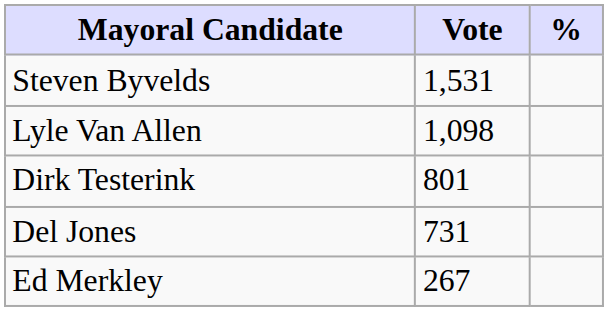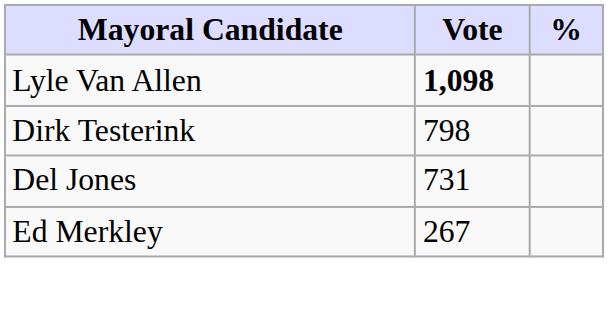- row: Steven Byvelds | 1,531
Lyle Van Allen | Vote: normal -> bold
Dirk Testerink | Vote: 801 -> 798
